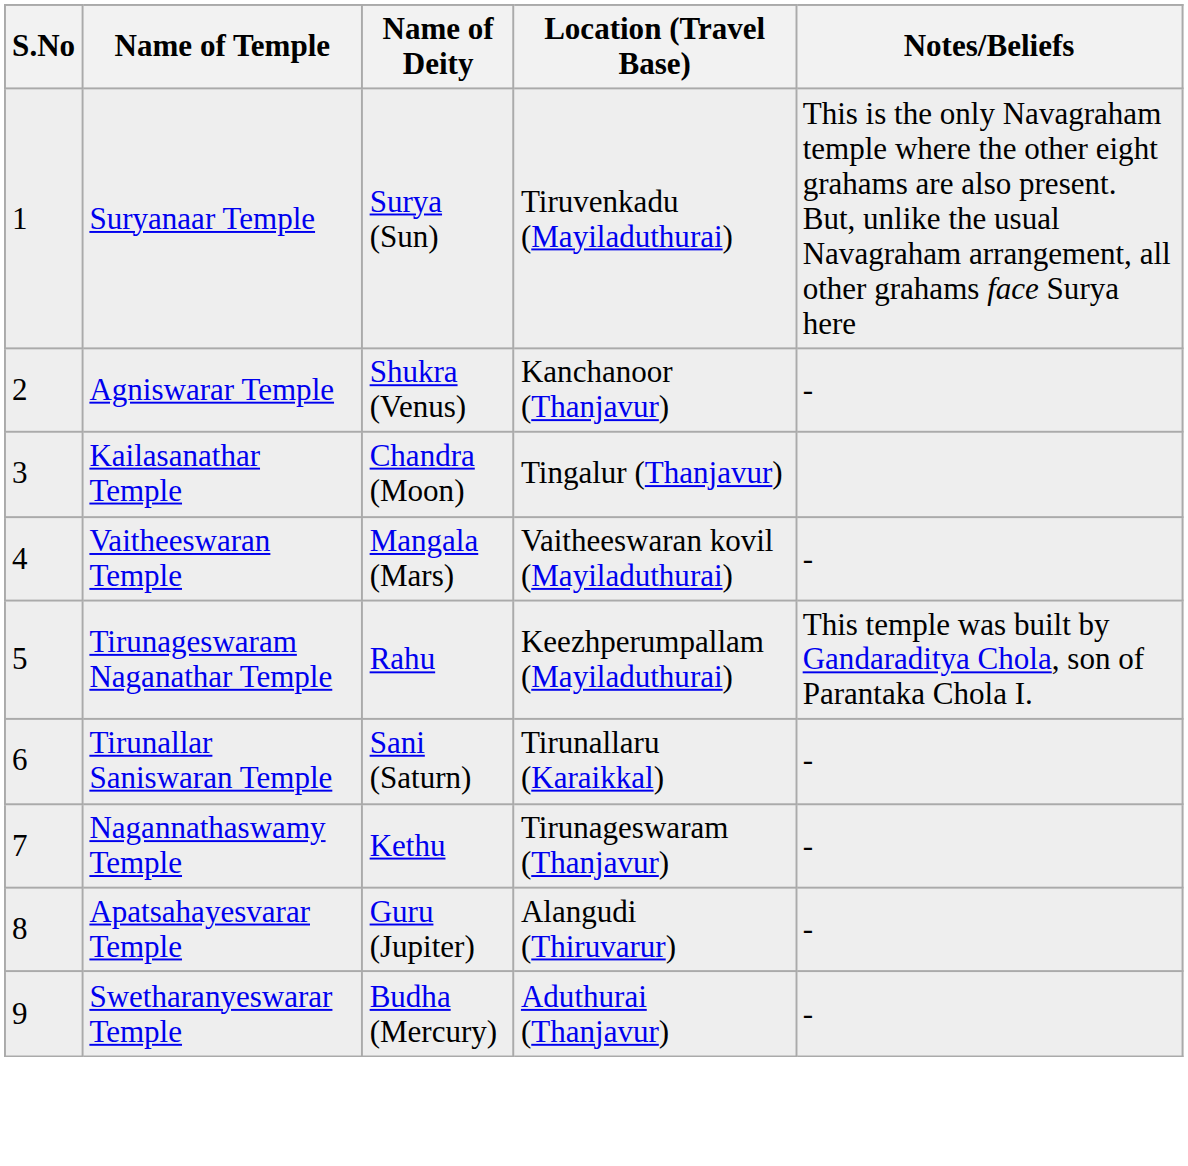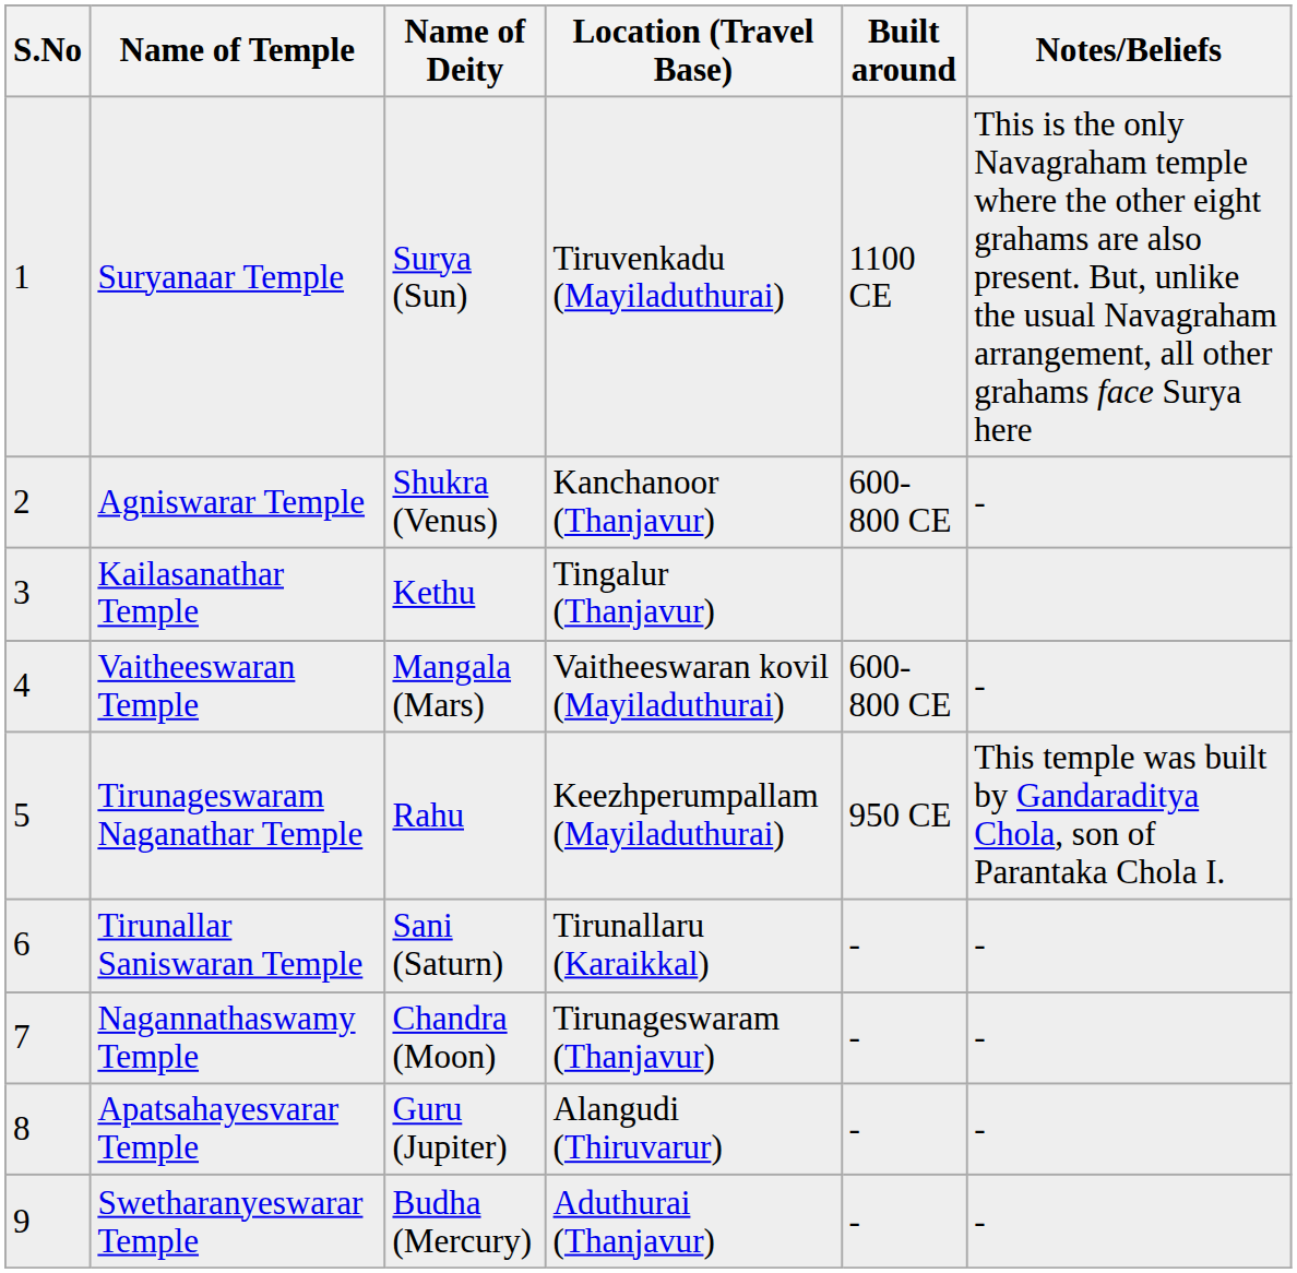+ column: Built around | 1100 CE | 600-800 CE | 600-800 CE | 950 CE | - | - | - | -
Kailasanathar Temple | Name of Deity: Chandra (Moon) -> Kethu
Nagannathaswamy Temple | Name of Deity: Kethu -> Chandra (Moon)
